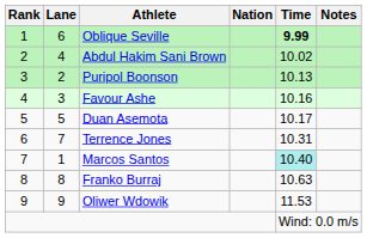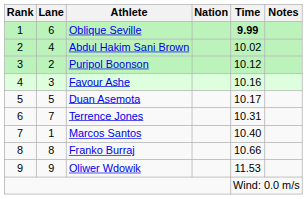Puripol Boonson | Time: 10.13 -> 10.12
Marcos Santos | Time: paleturquoise background -> no background
Franko Burraj | Time: 10.63 -> 10.66
